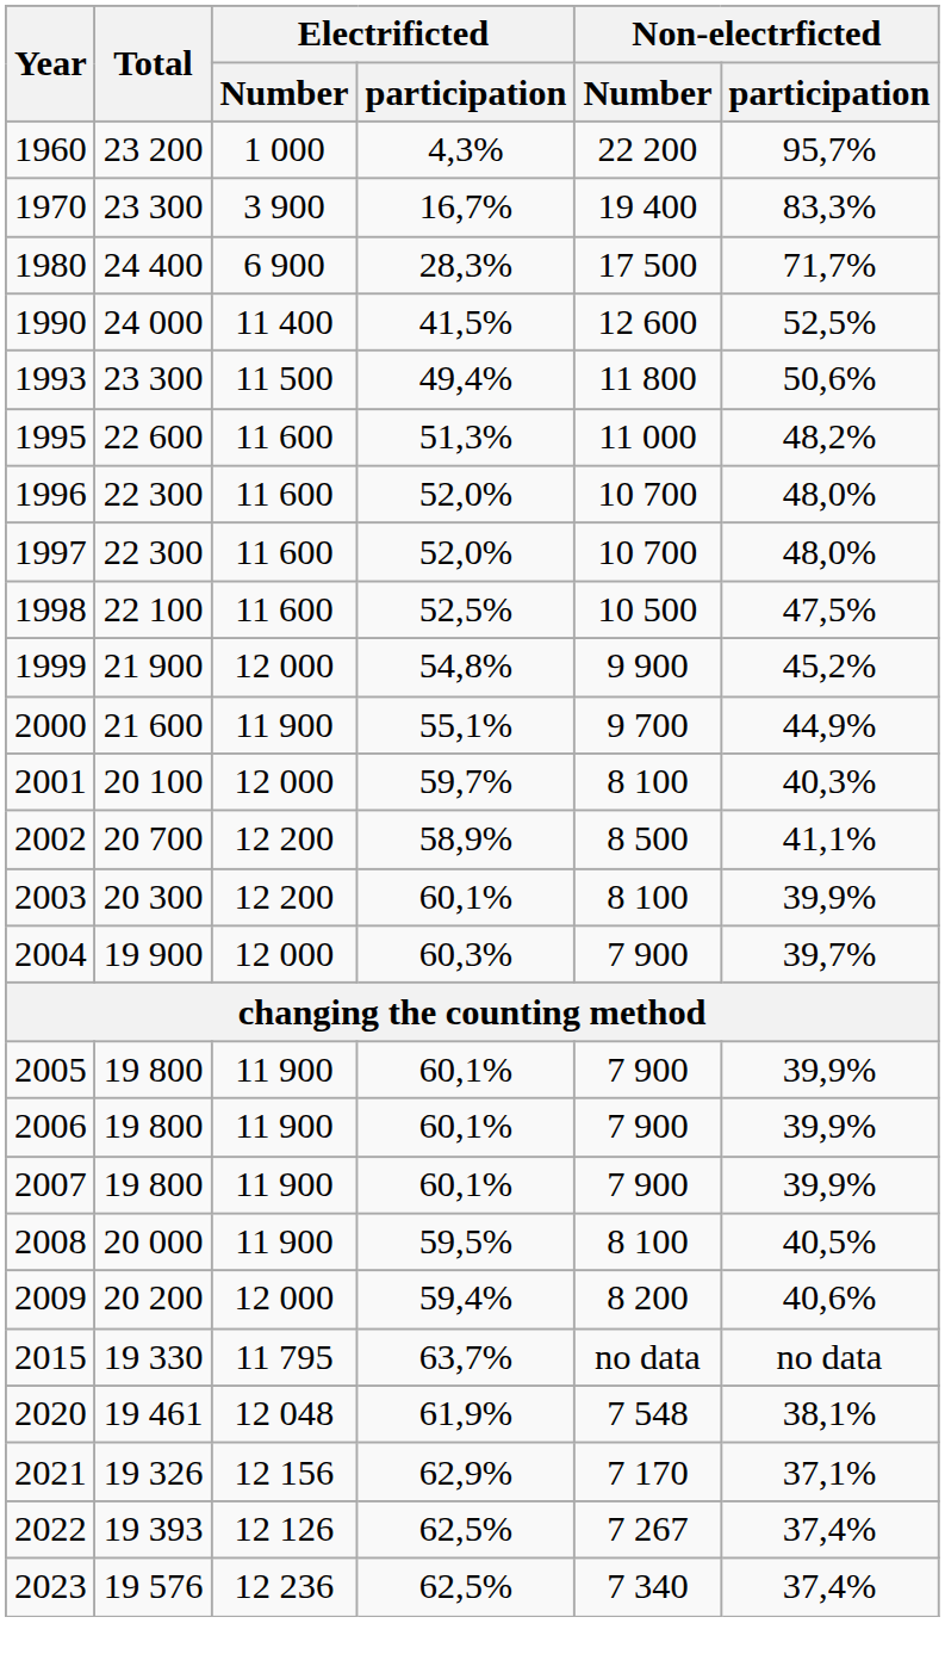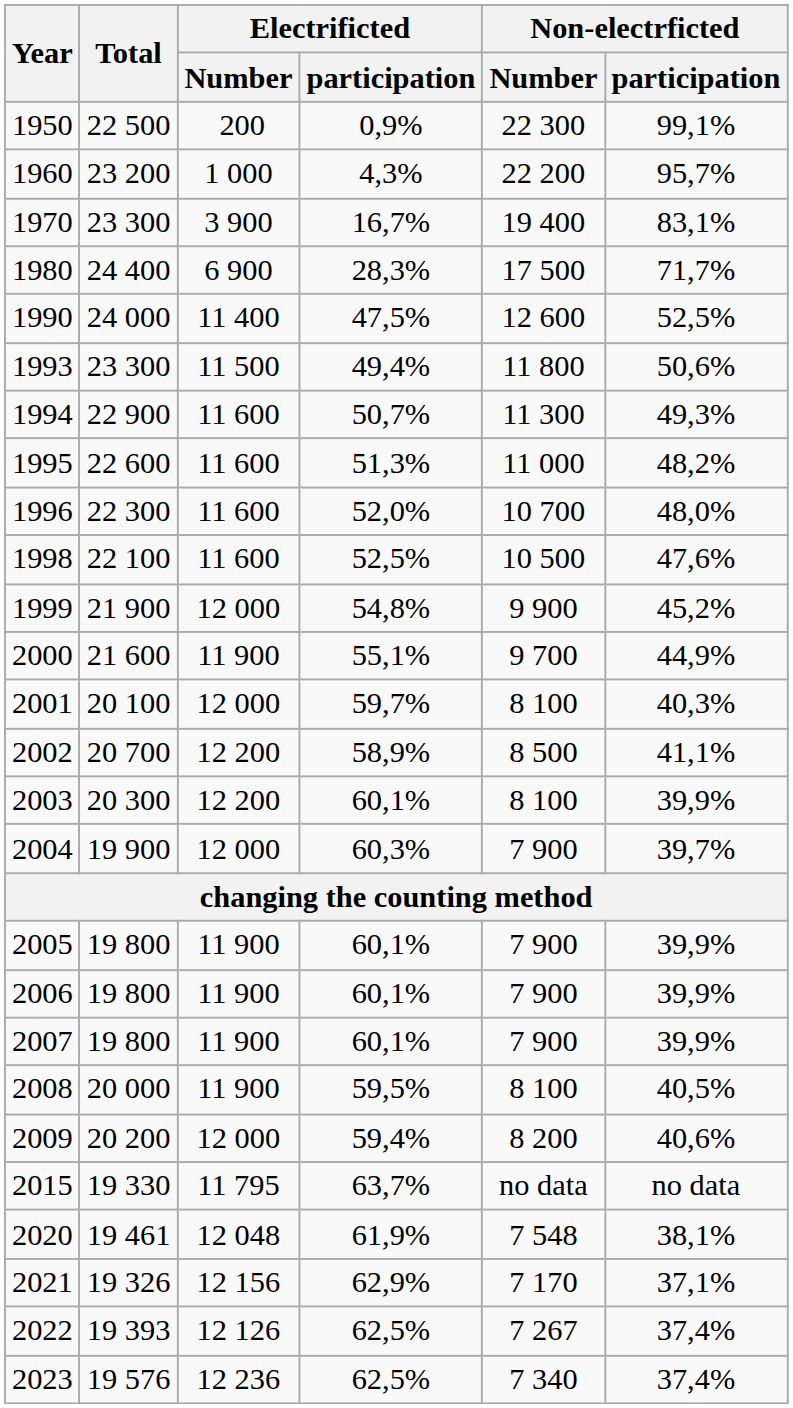+ row: 1950 | 22 500 | 200 | 0,9% | 22 300 | 99,1%
1970 | Non-electrficted / participation: 83,3% -> 83,1%
1990 | Electrificted / participation: 41,5% -> 47,5%
+ row: 1994 | 22 900 | 11 600 | 50,7% | 11 300 | 49,3%
- row: 1997 | 22 300 | 11 600 | 52,0% | 10 700 | 48,0%
1998 | Non-electrficted / participation: 47,5% -> 47,6%
